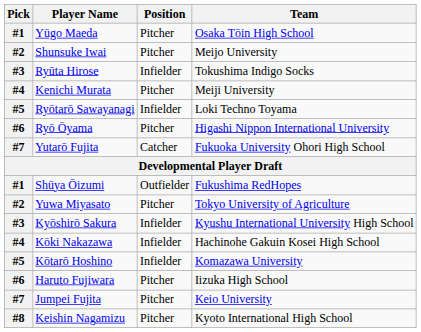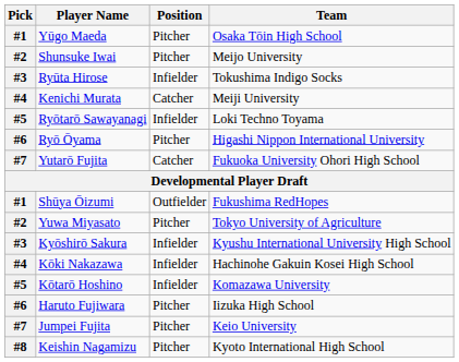Kenichi Murata | Position: Pitcher -> Catcher
